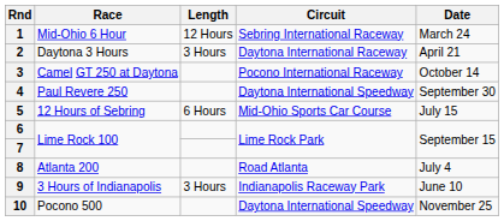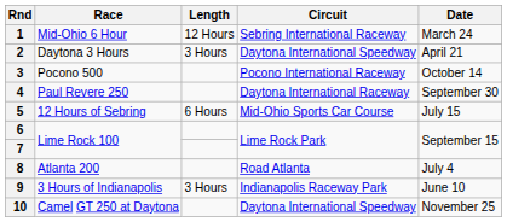2 | Circuit: Daytona International Raceway -> Daytona International Speedway
3 | Race: Camel GT 250 at Daytona -> Pocono 500
4 | Circuit: Daytona International Speedway -> Daytona International Raceway
10 | Race: Pocono 500 -> Camel GT 250 at Daytona
